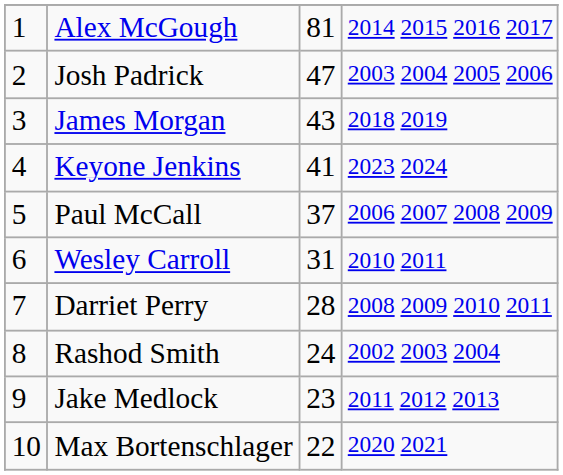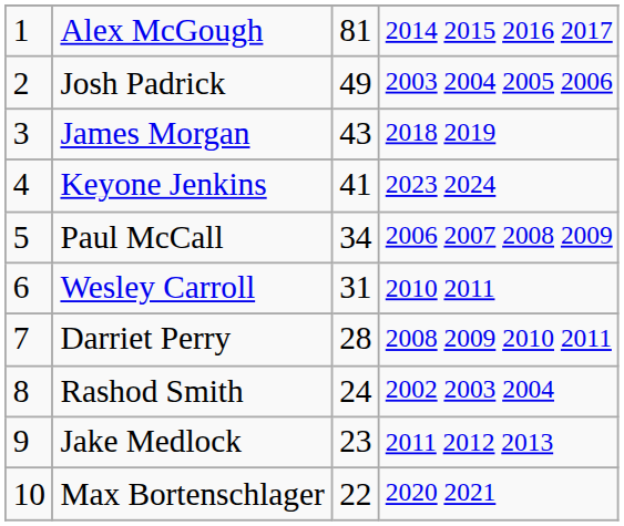Josh Padrick | column 3: 47 -> 49
Paul McCall | column 3: 37 -> 34
